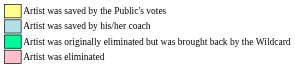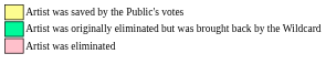- row: Artist was saved by his/her coach
